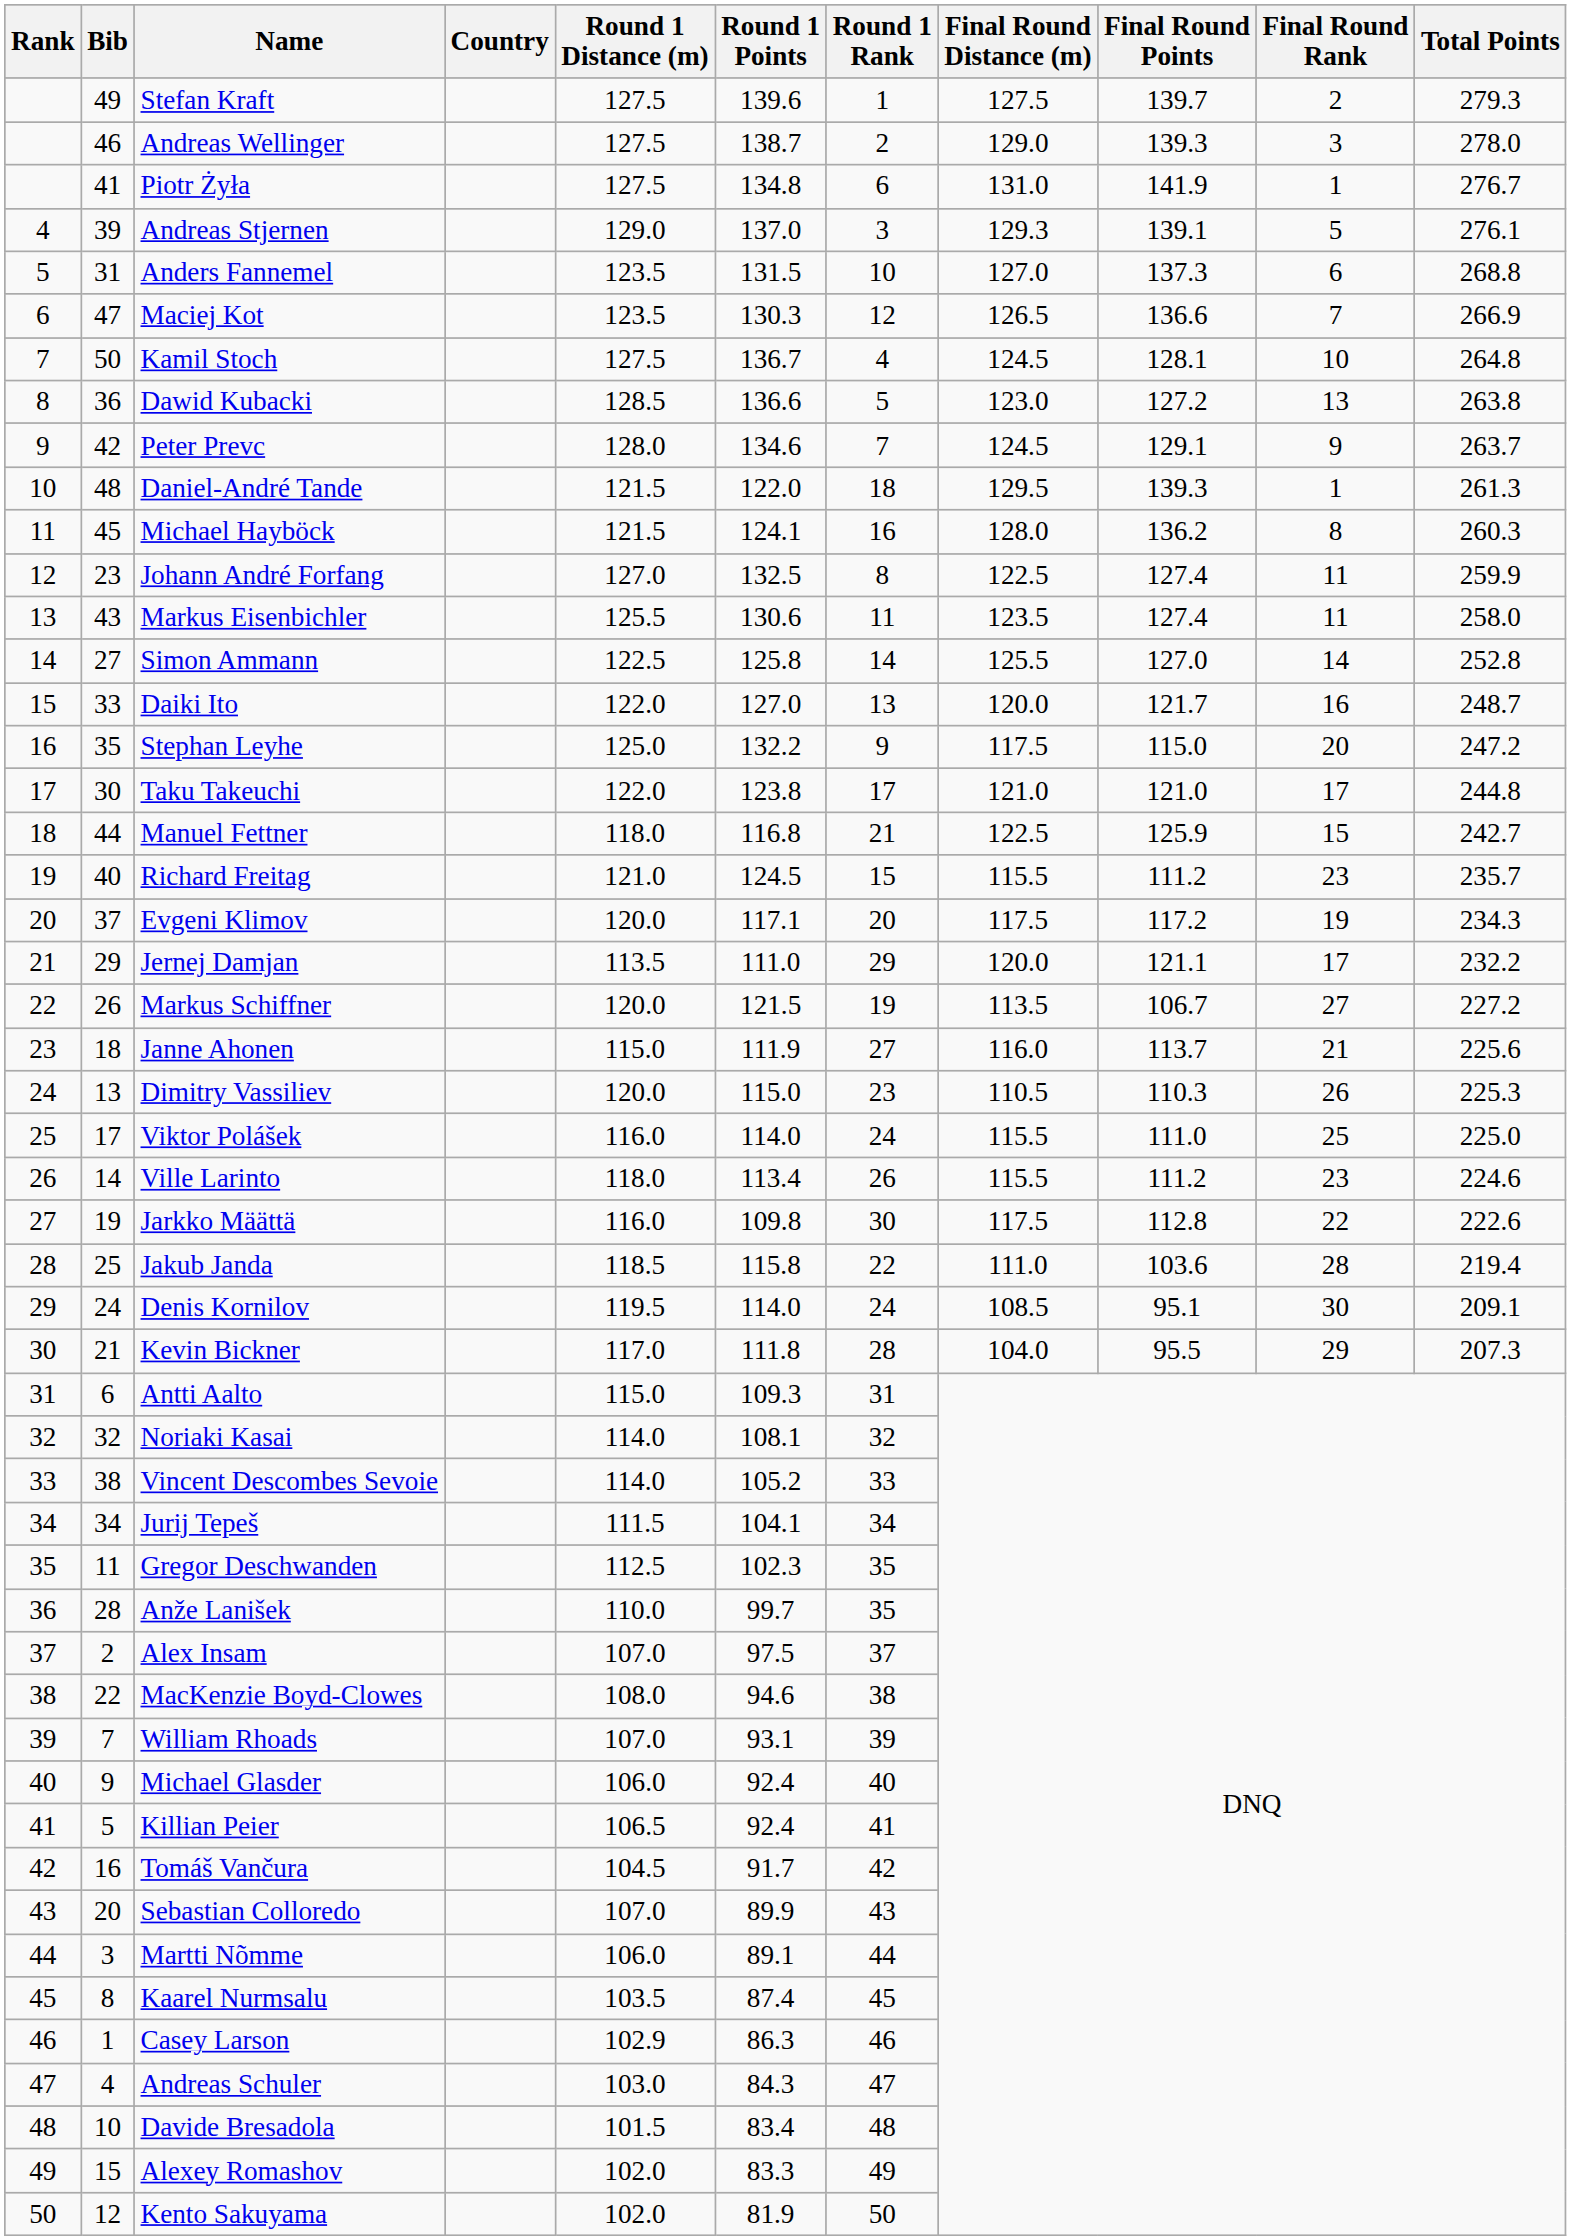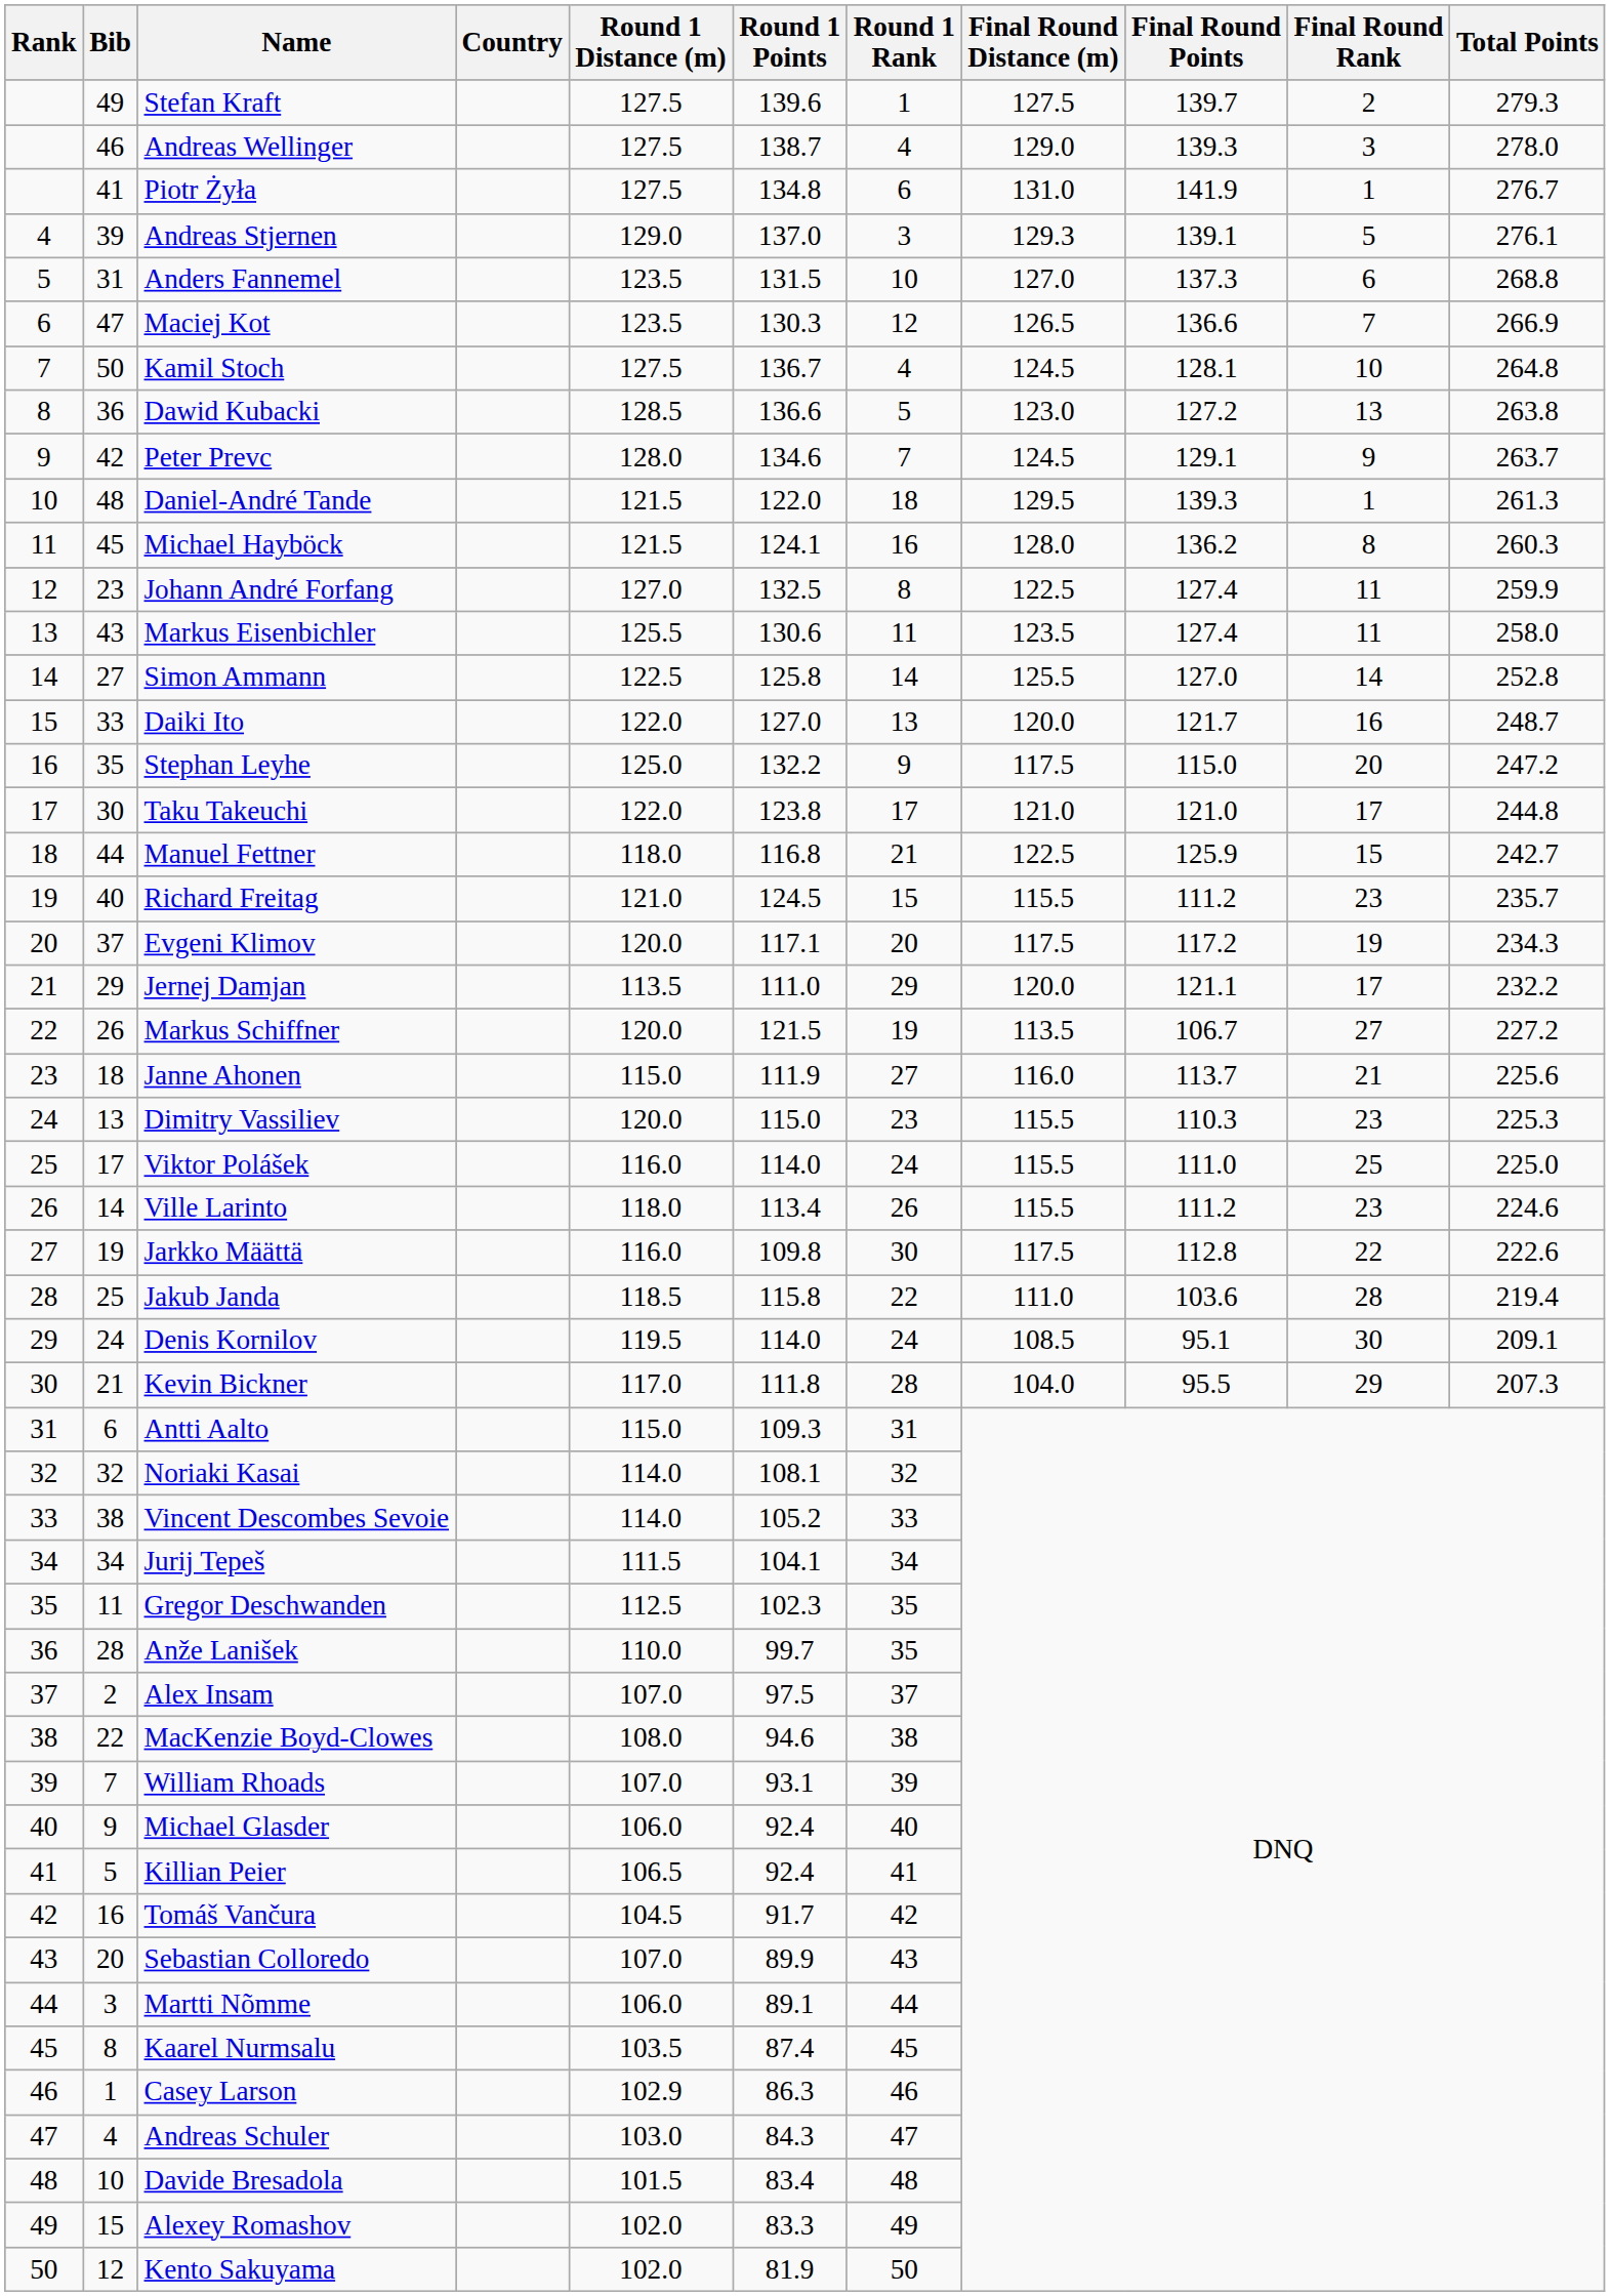Andreas Wellinger | Round 1 Rank: 2 -> 4
Dimitry Vassiliev | Final Round Distance (m): 110.5 -> 115.5
Dimitry Vassiliev | Final Round Rank: 26 -> 23
